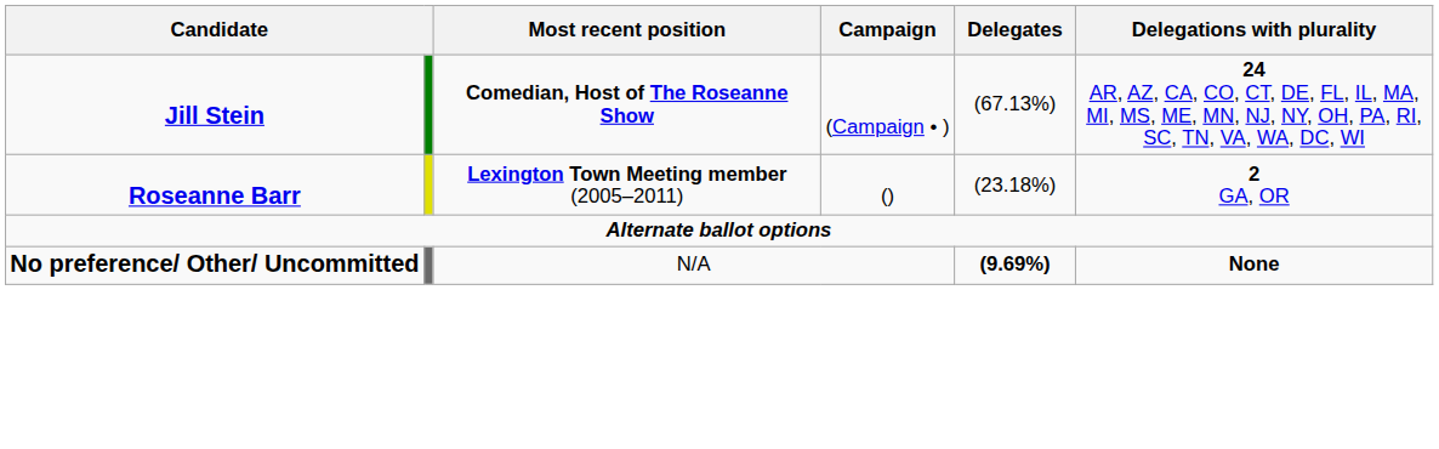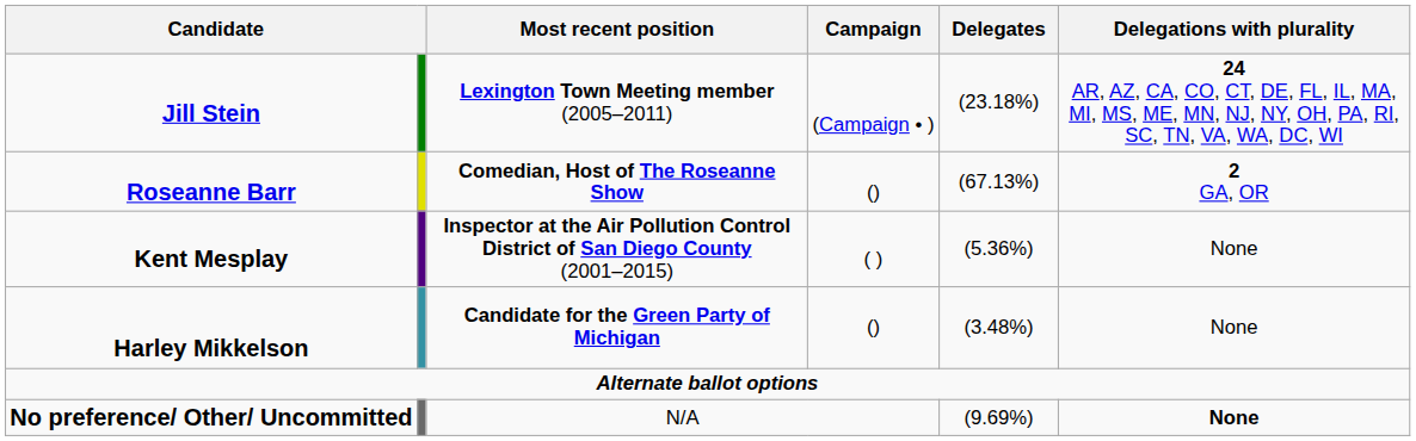Jill Stein | Most recent position: Comedian, Host of The Roseanne Show -> Lexington Town Meeting member (2005–2011)
Jill Stein | Delegates: (67.13%) -> (23.18%)
Roseanne Barr | Most recent position: Lexington Town Meeting member (2005–2011) -> Comedian, Host of The Roseanne Show
Roseanne Barr | Delegates: (23.18%) -> (67.13%)
+ row: Kent Mesplay | Inspector at the Air Pollution Control District of San Diego County (2001–2015) | ( ) | (5.36%) | None
+ row: Harley Mikkelson | Candidate for the Green Party of Michigan | () | (3.48%) | None
No preference/ Other/ Uncommitted | Delegates: bold -> normal
